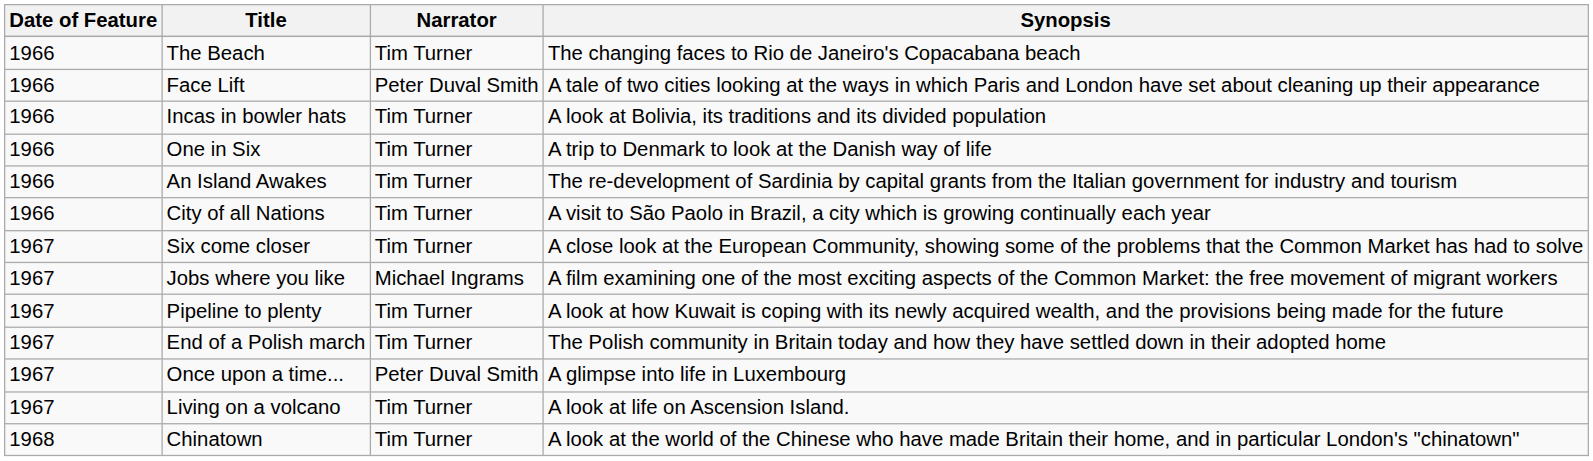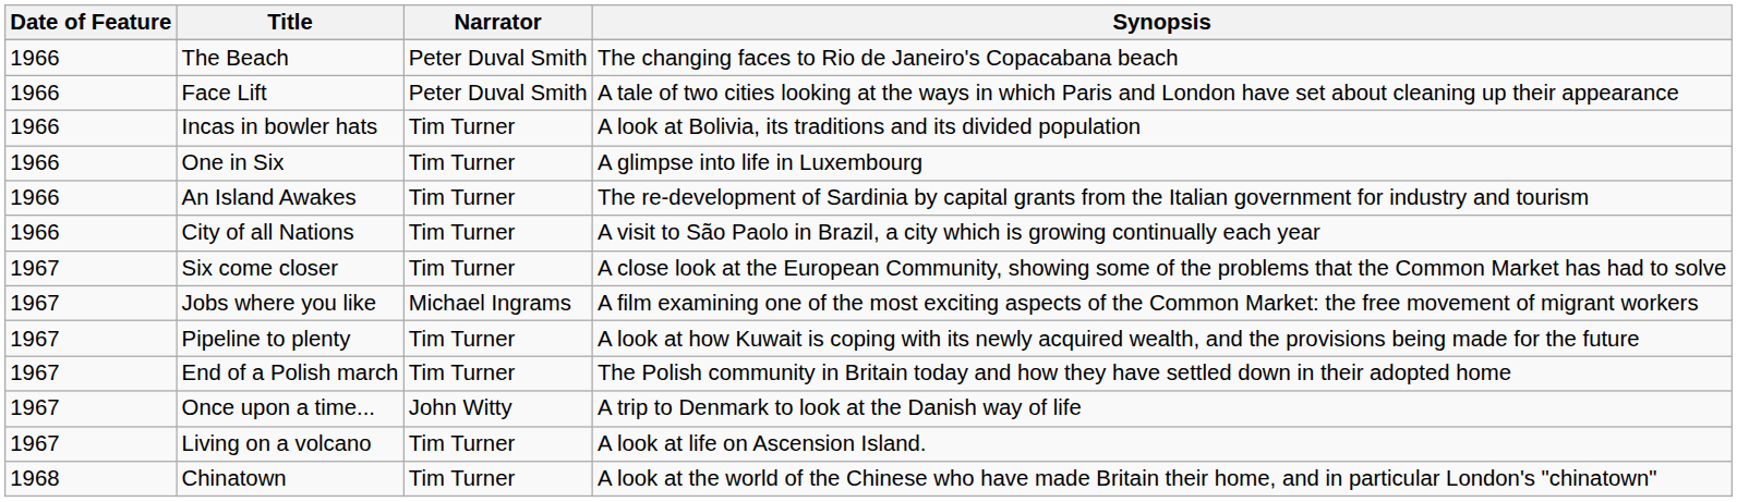The Beach | Narrator: Tim Turner -> Peter Duval Smith
One in Six | Synopsis: A trip to Denmark to look at the Danish way of life -> A glimpse into life in Luxembourg
Once upon a time... | Narrator: Peter Duval Smith -> John Witty
Once upon a time... | Synopsis: A glimpse into life in Luxembourg -> A trip to Denmark to look at the Danish way of life
